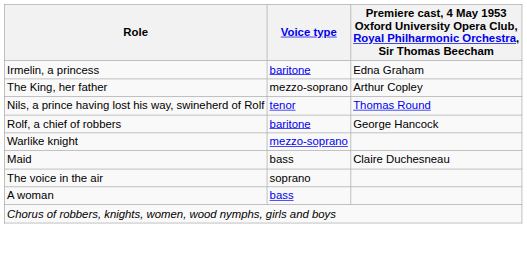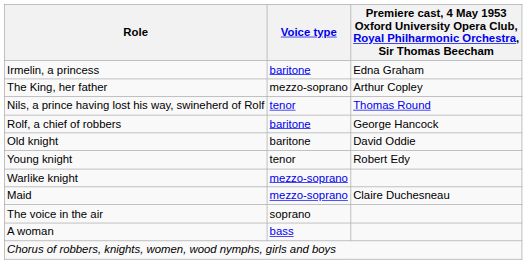+ row: Old knight | baritone | David Oddie
+ row: Young knight | tenor | Robert Edy
Maid | Voice type: bass -> mezzo-soprano
